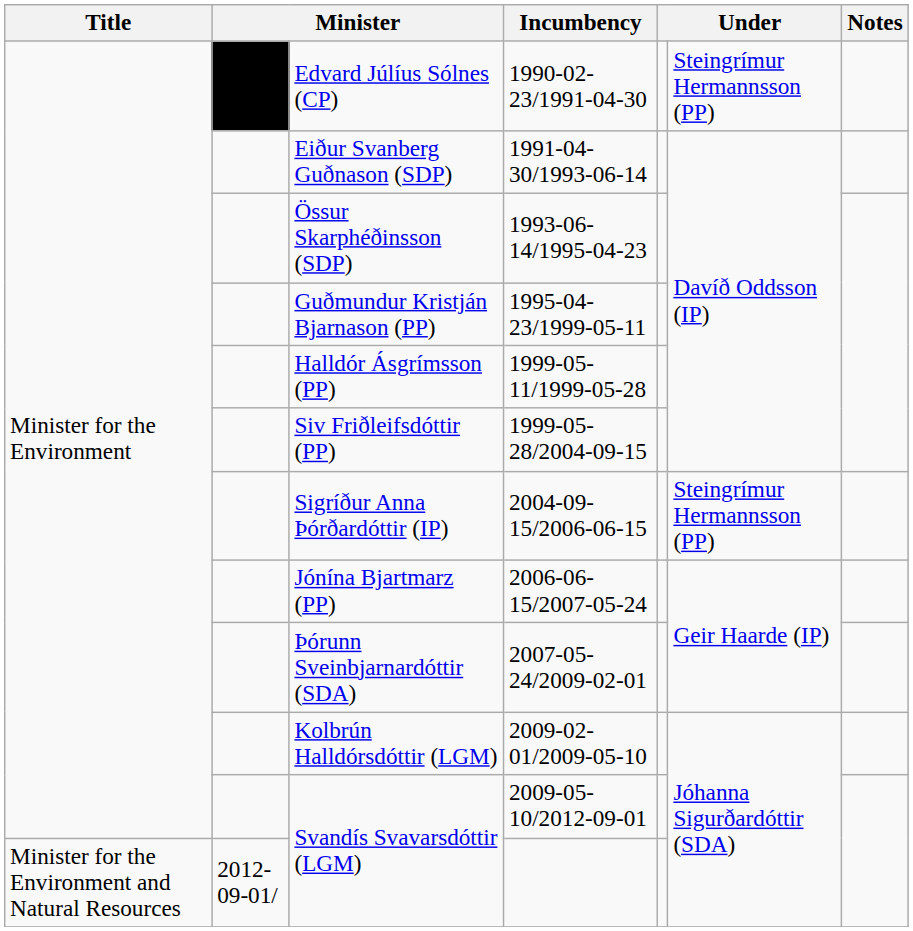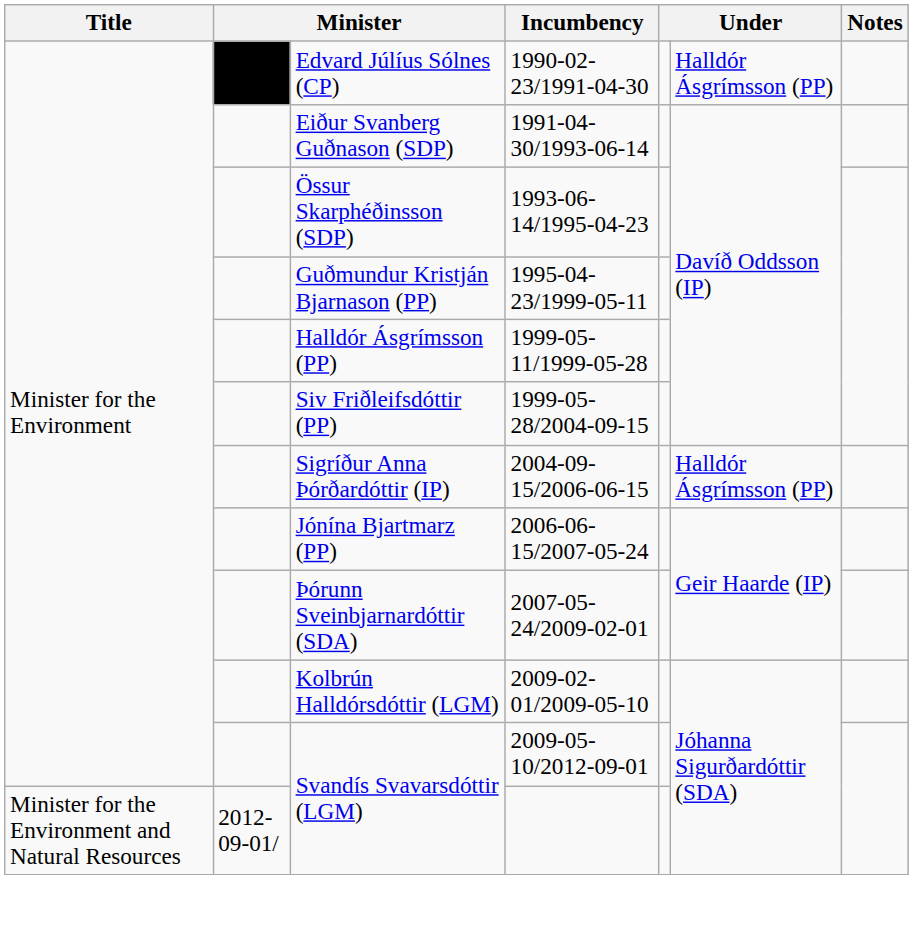Edvard Júlíus Sólnes (CP) | column 6: Steingrímur Hermannsson (PP) -> Halldór Ásgrímsson (PP)
Sigríður Anna Þórðardóttir (IP) | column 6: Steingrímur Hermannsson (PP) -> Halldór Ásgrímsson (PP)
